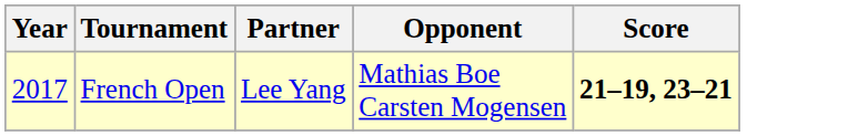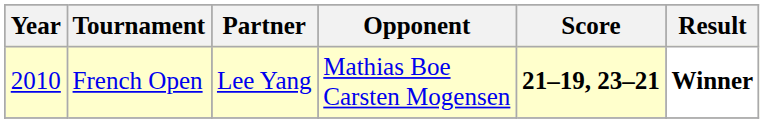+ column: Result | Winner
French Open | Year: 2017 -> 2010
